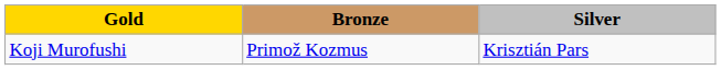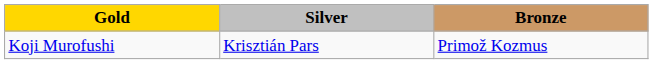columns swapped: Silver <-> Bronze
